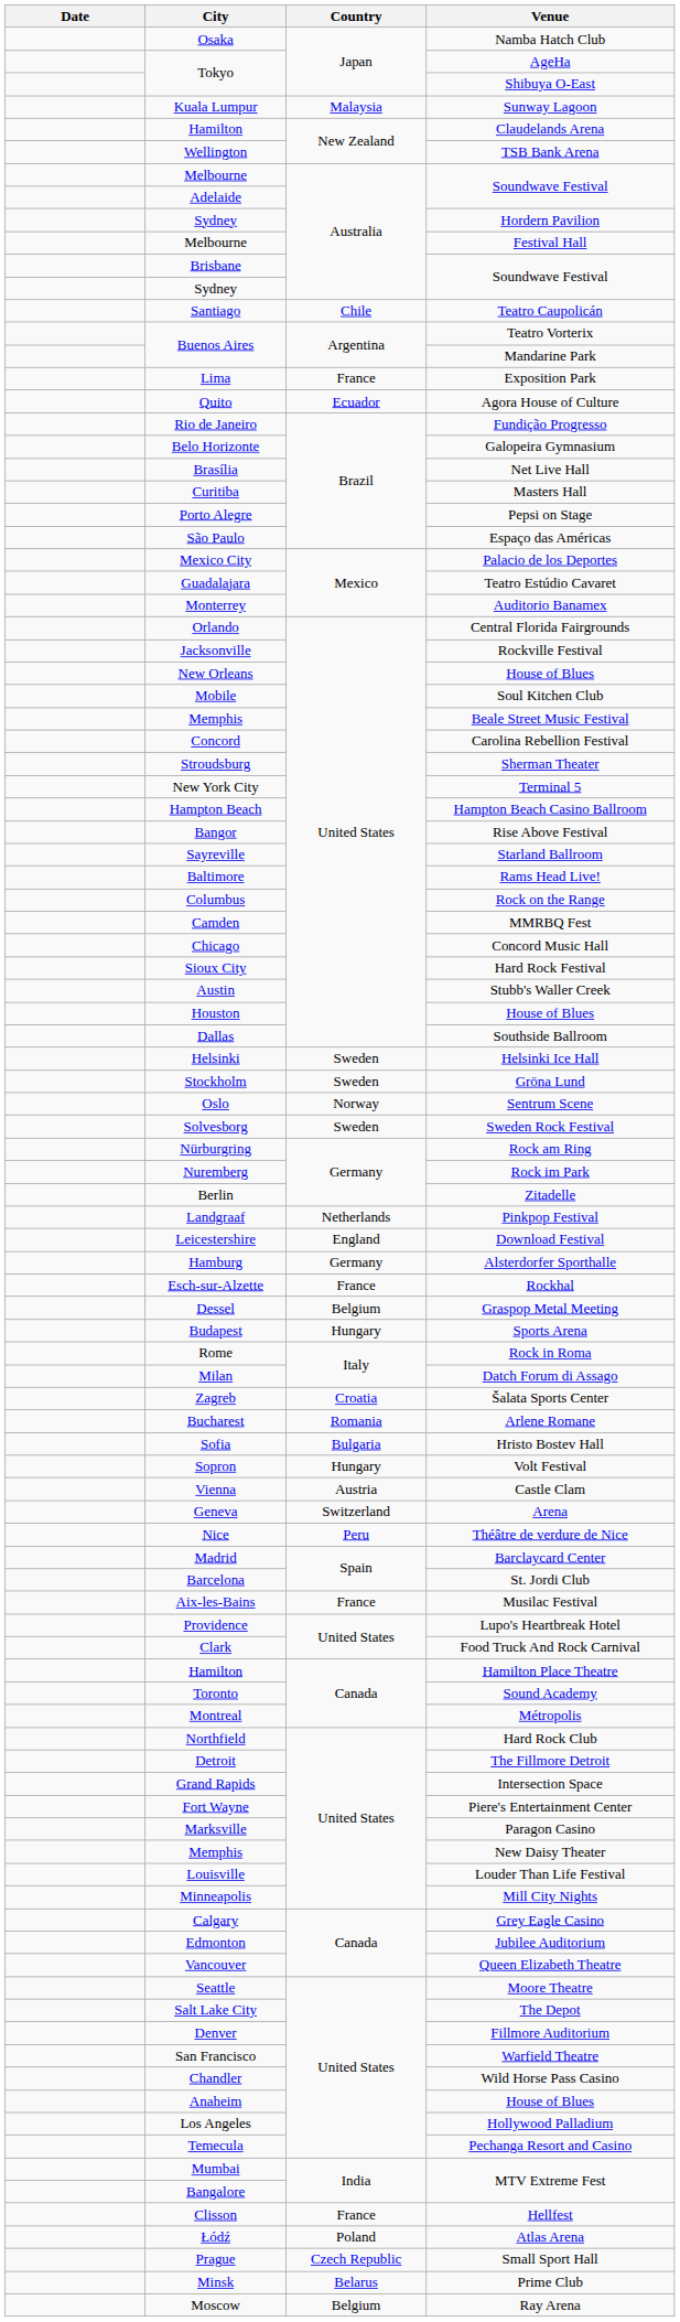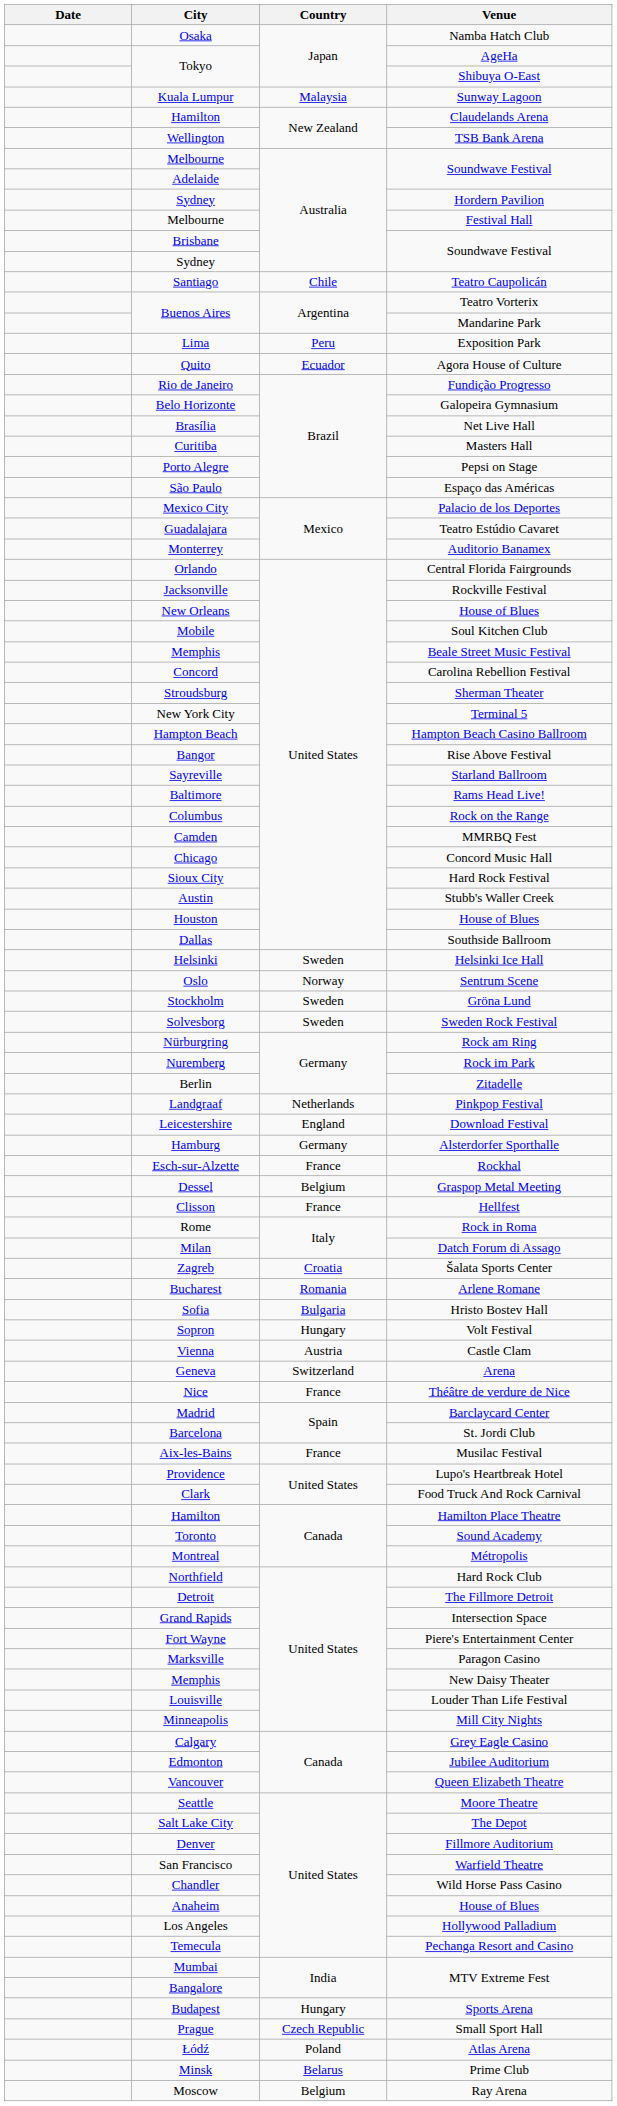Lima | Country: France -> Peru
rows swapped: Stockholm <-> Oslo
rows swapped: Clisson <-> Budapest
Nice | Country: Peru -> France
rows swapped: Prague <-> Łódź
